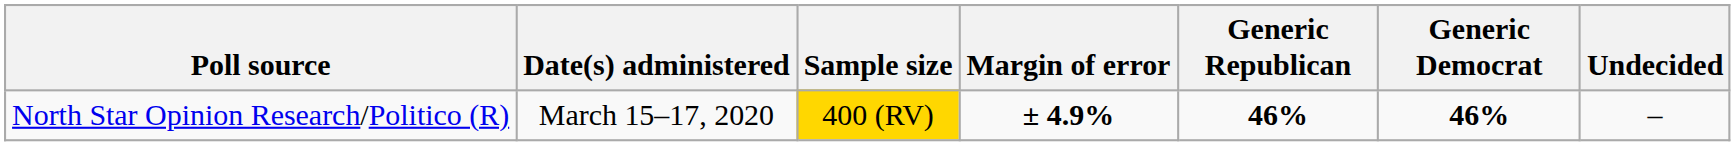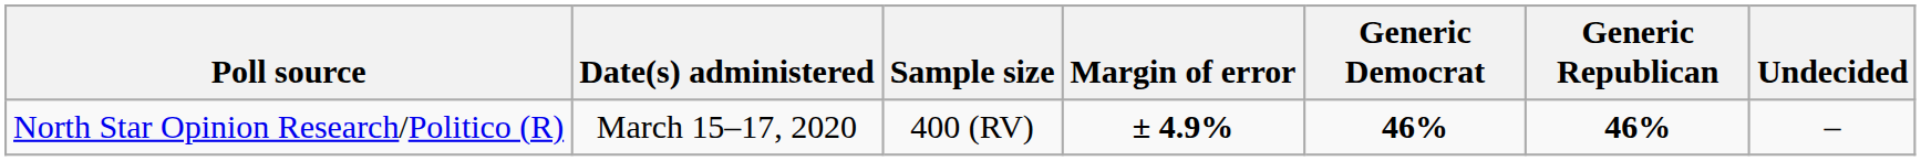columns swapped: Generic Democrat <-> Generic Republican
North Star Opinion Research/Politico (R) | Sample size: gold background -> no background
